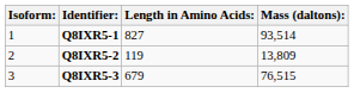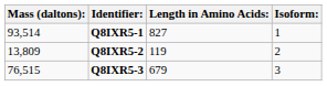columns swapped: Isoform: <-> Mass (daltons):
